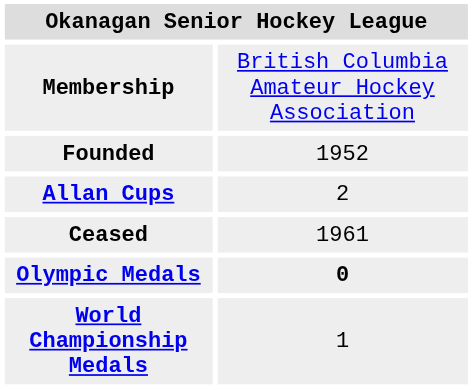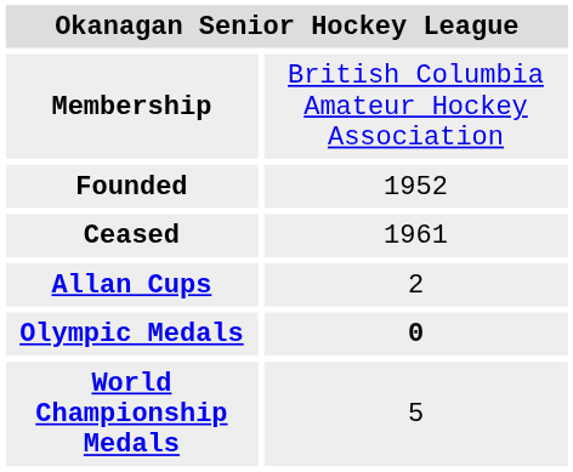rows swapped: Ceased <-> Allan Cups
World Championship Medals | column 2: 1 -> 5
